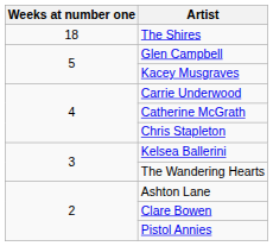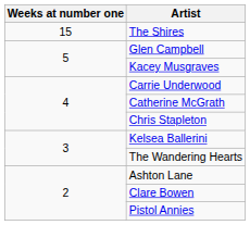The Shires | Weeks at number one: 18 -> 15
